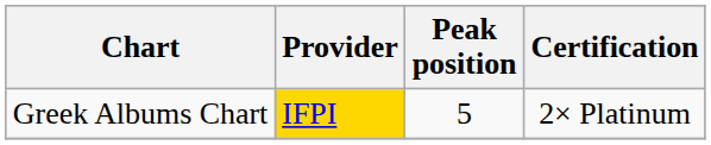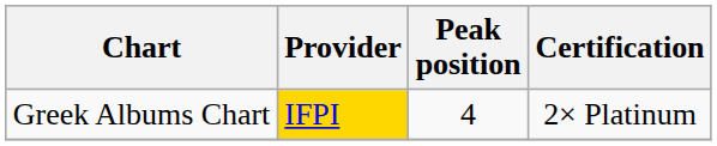Greek Albums Chart | Peak position: 5 -> 4
